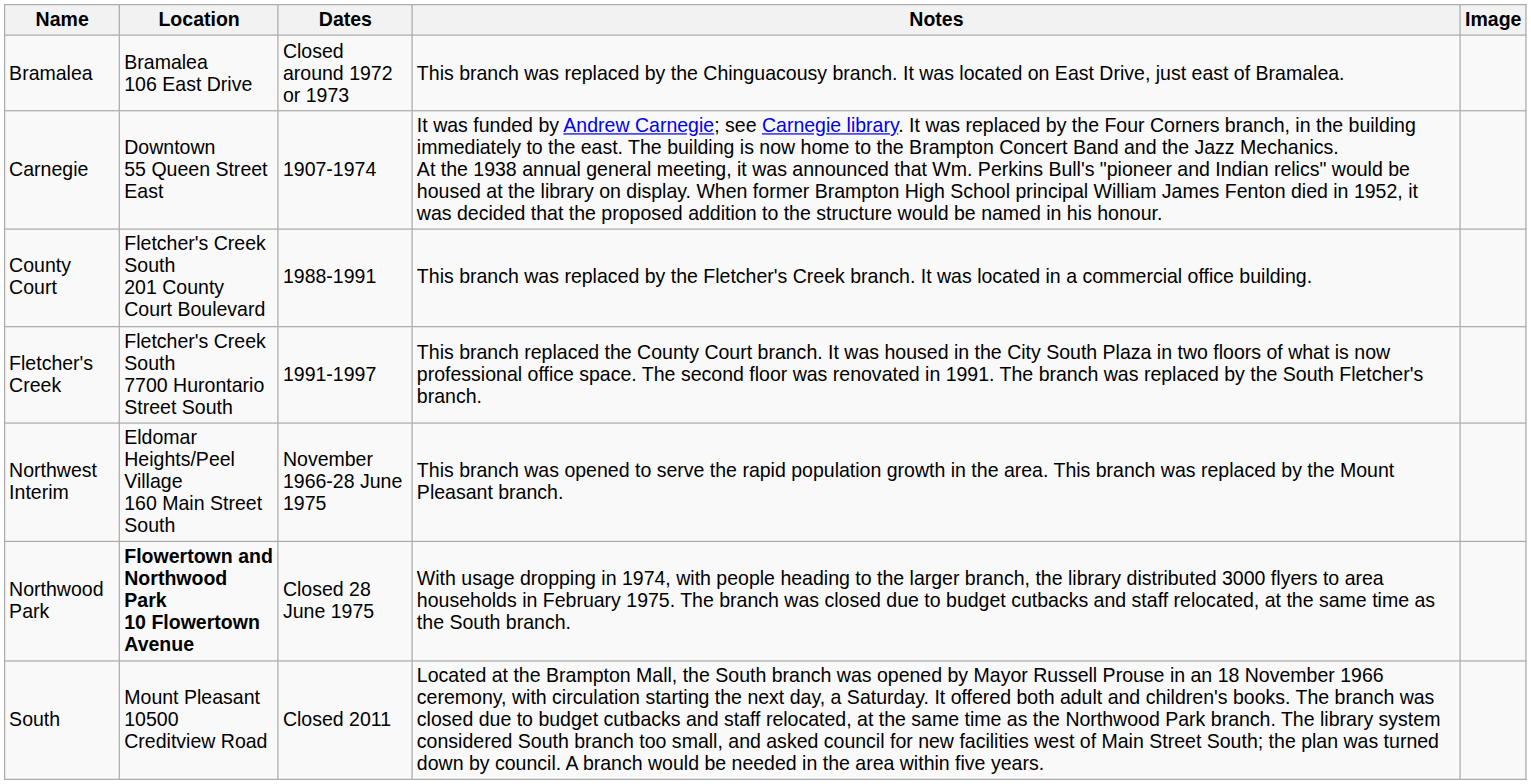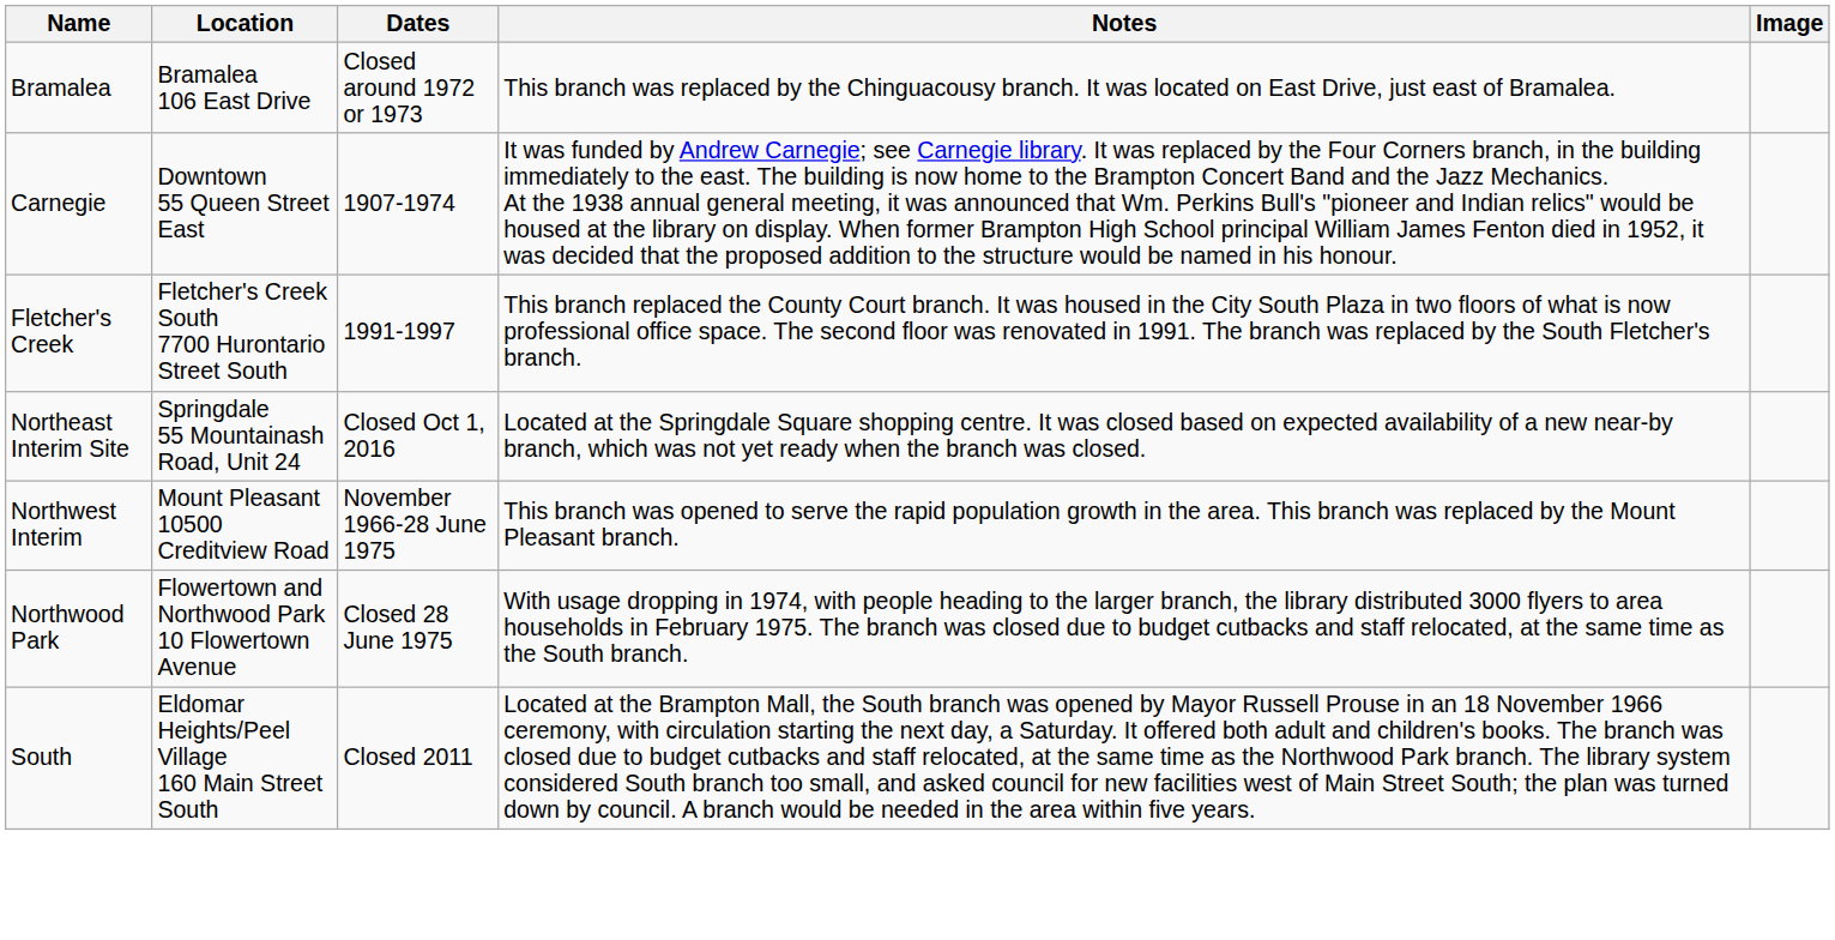- row: County Court | Fletcher's Creek South 201 County Court Boulevard | 1988-1991 | This branch was replaced by the Fletcher's Creek branch. It was located in a commercial office building.
+ row: Northeast Interim Site | Springdale 55 Mountainash Road, Unit 24 | Closed Oct 1, 2016 | Located at the Springdale Square shopping centre. It was closed based on expected availability of a new near-by branch, which was not yet ready when the branch was closed.
Northwest Interim | Location: Eldomar Heights/Peel Village 160 Main Street South -> Mount Pleasant 10500 Creditview Road
Northwood Park | Location: bold -> normal
South | Location: Mount Pleasant 10500 Creditview Road -> Eldomar Heights/Peel Village 160 Main Street South
